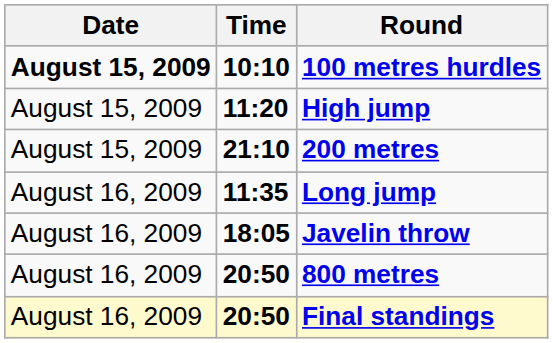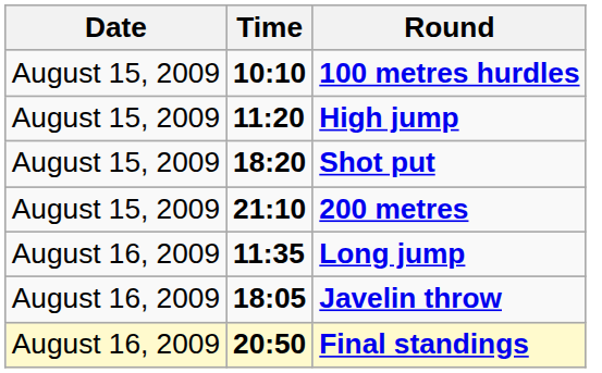100 metres hurdles | Date: bold -> normal
+ row: August 15, 2009 | 18:20 | Shot put
- row: August 16, 2009 | 20:50 | 800 metres
